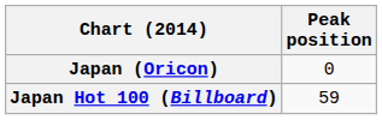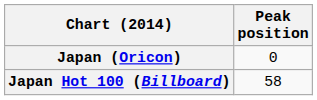Japan Hot 100 (Billboard) | Peak position: 59 -> 58
